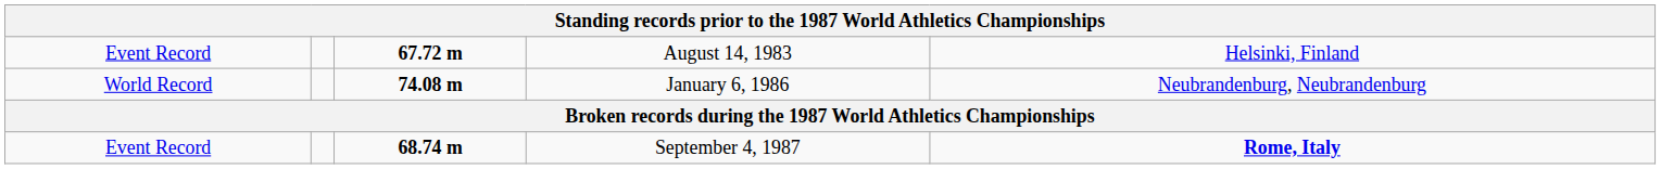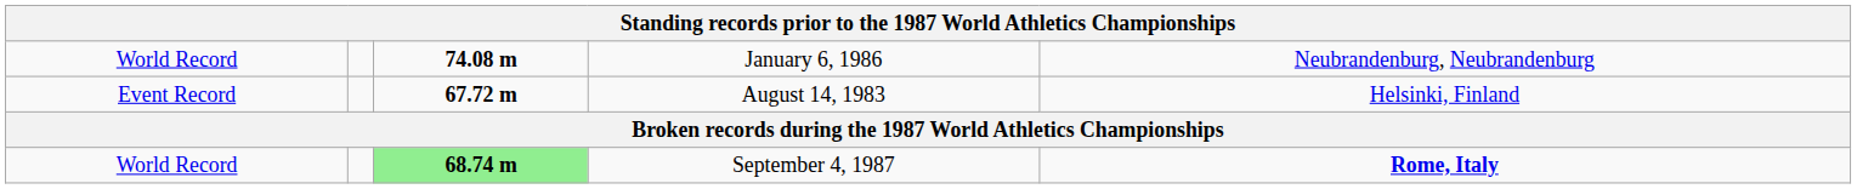rows swapped: January 6, 1986 <-> August 14, 1983
September 4, 1987 | column 1: Event Record -> World Record
September 4, 1987 | column 3: no background -> lightgreen background
